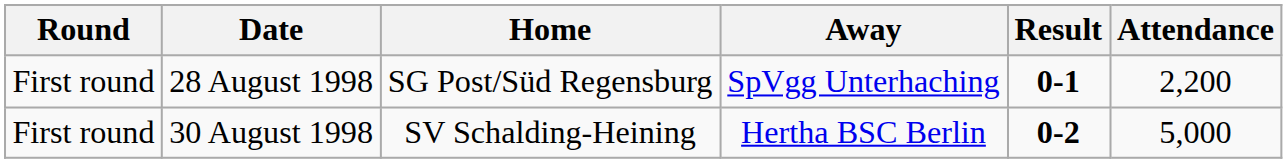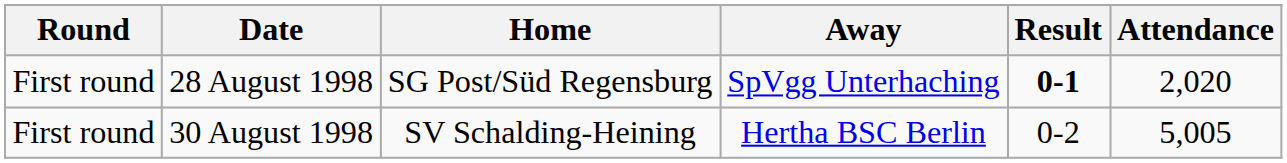28 August 1998 | Attendance: 2,200 -> 2,020
30 August 1998 | Result: bold -> normal
30 August 1998 | Attendance: 5,000 -> 5,005
